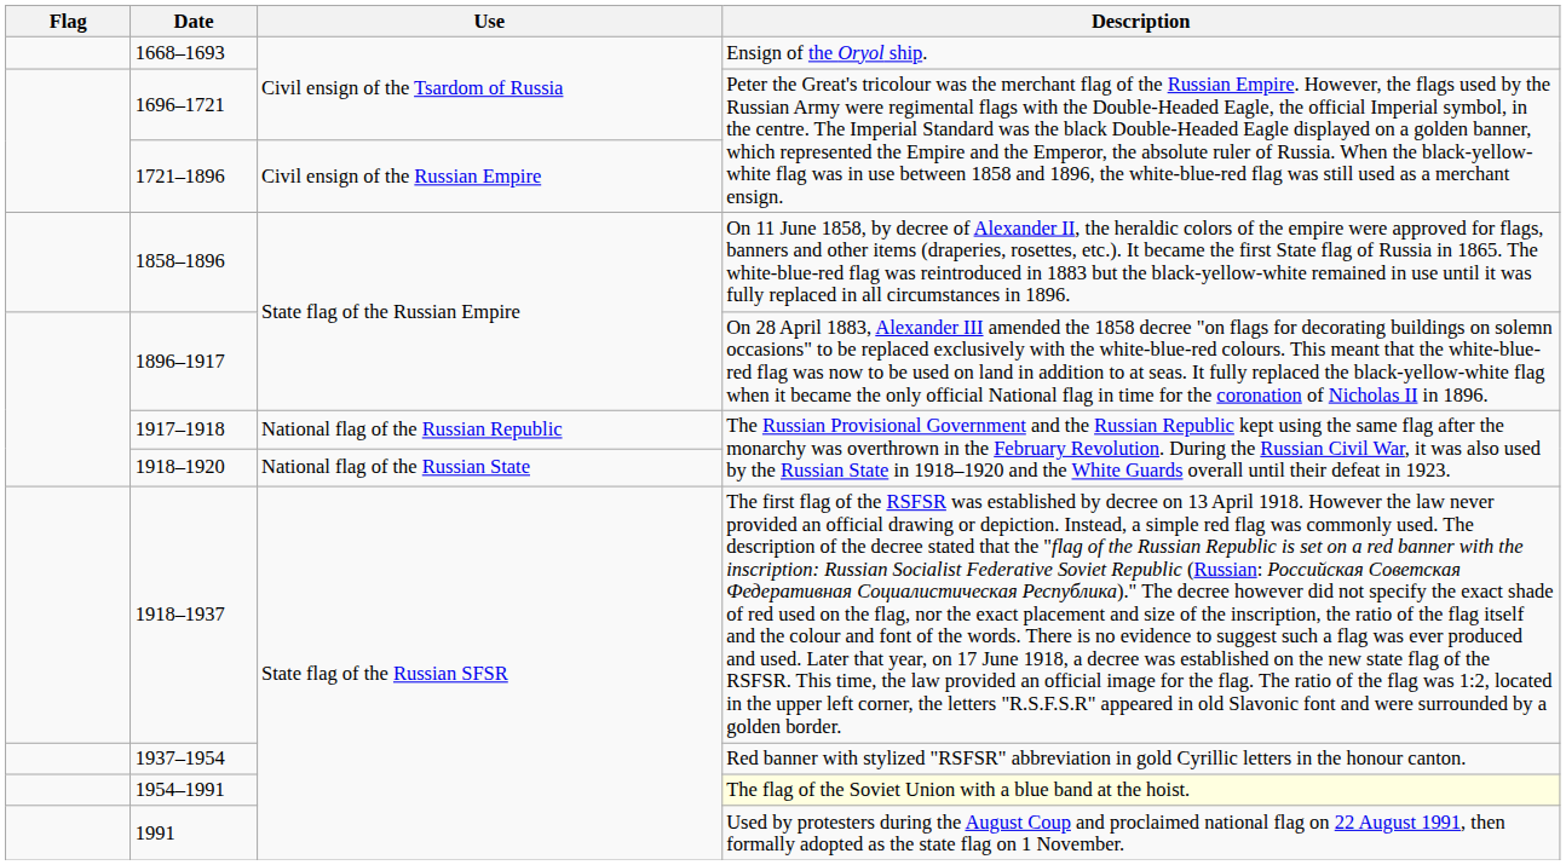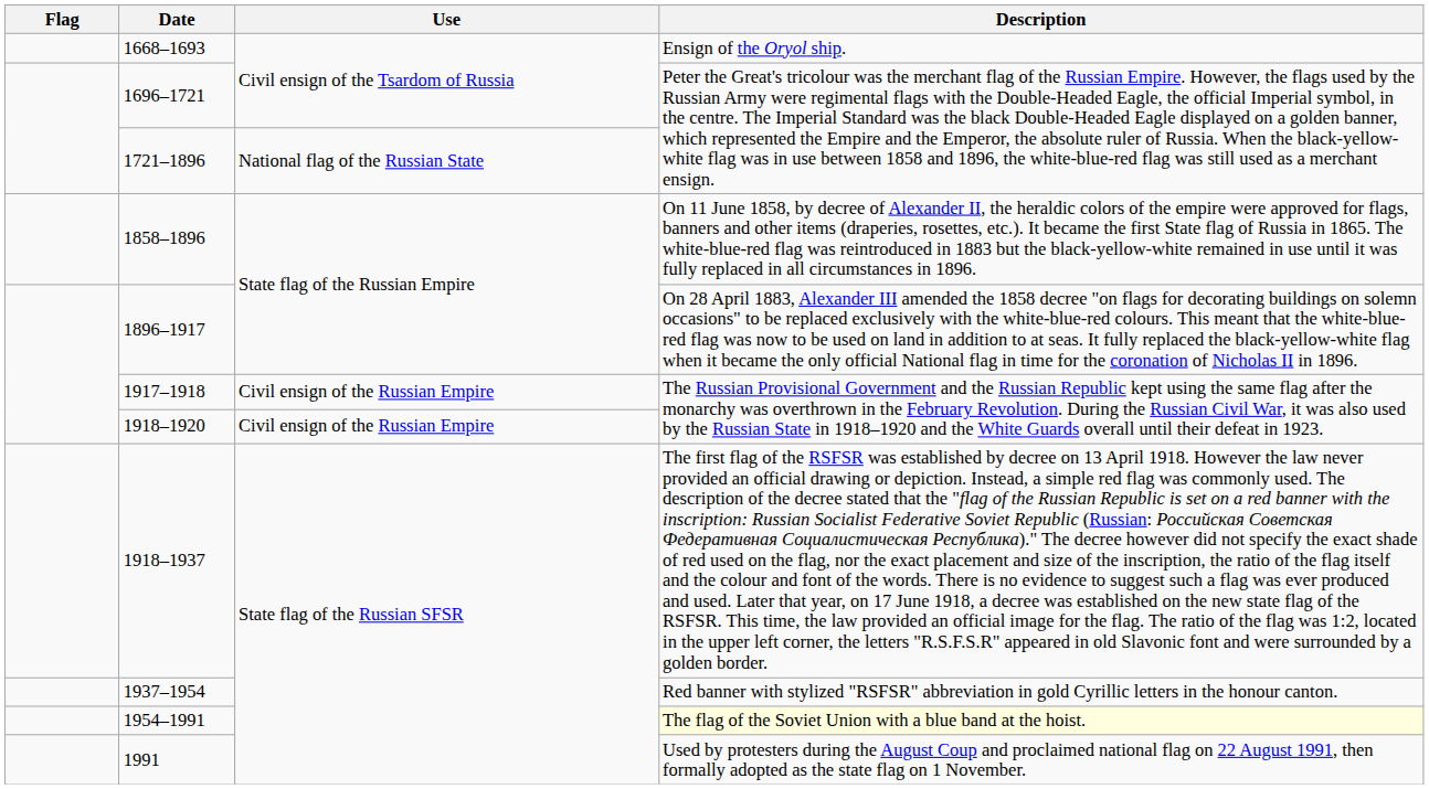1721–1896 | Use: Civil ensign of the Russian Empire -> National flag of the Russian State
1917–1918 | Use: National flag of the Russian Republic -> Civil ensign of the Russian Empire
1918–1920 | Use: National flag of the Russian State -> Civil ensign of the Russian Empire
